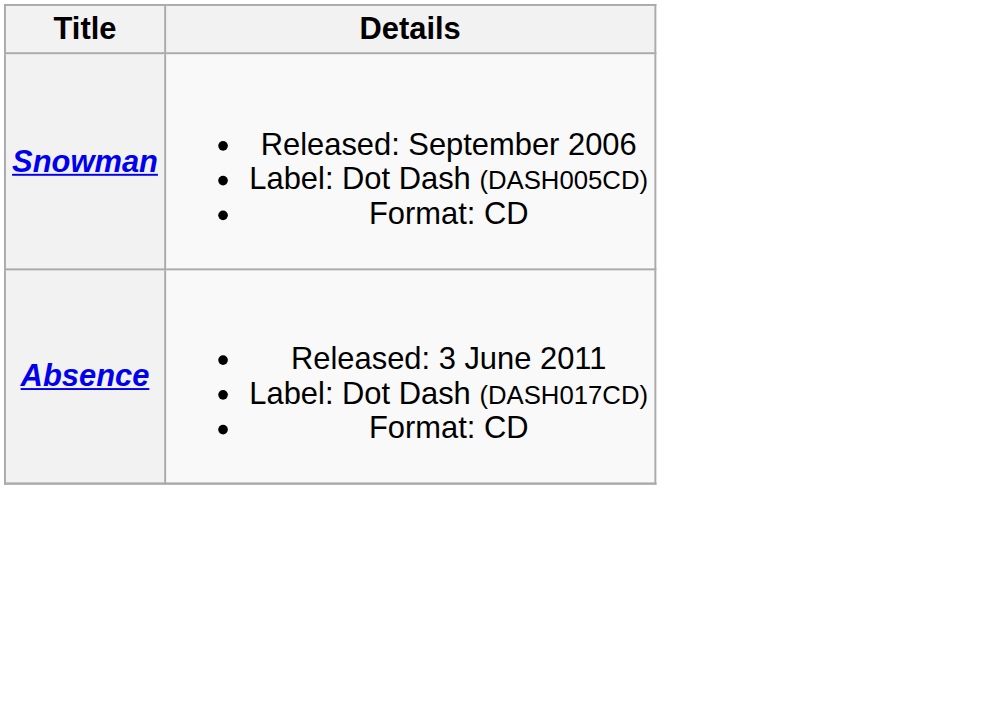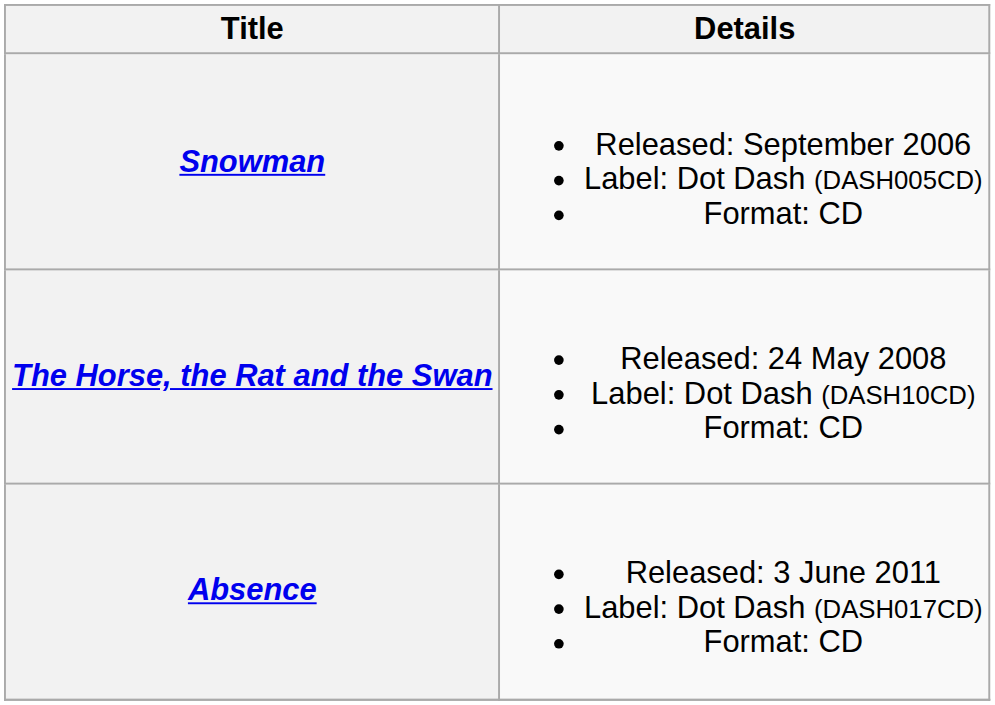+ row: The Horse, the Rat and the Swan | Released: 24 May 2008 Label: Dot Dash (DASH10CD) Format: CD
